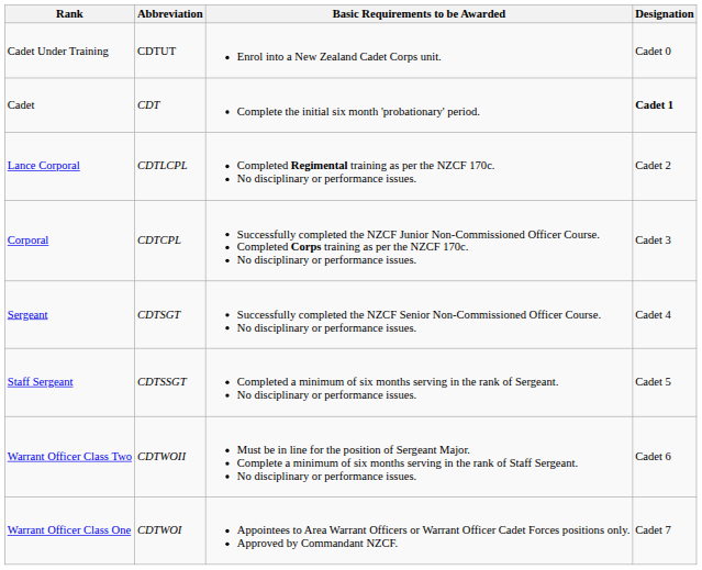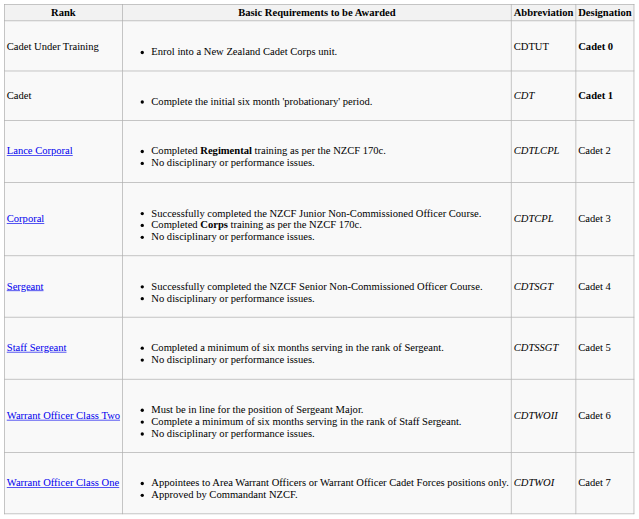columns swapped: Abbreviation <-> Basic Requirements to be Awarded
Cadet Under Training | Designation: normal -> bold
